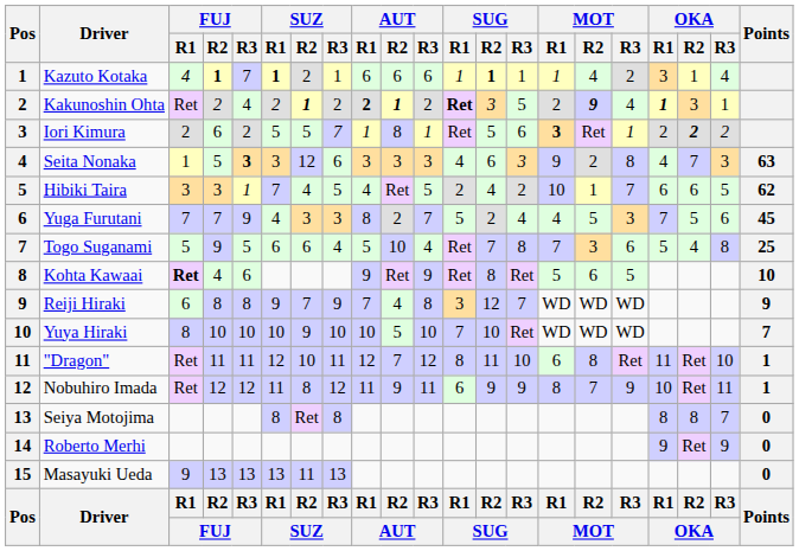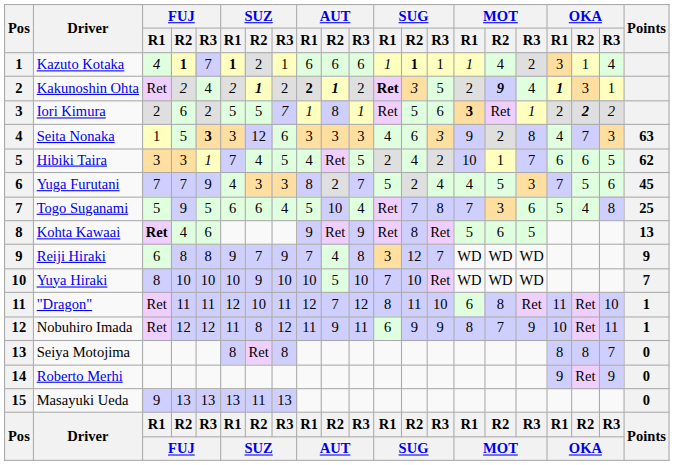Kohta Kawaai | Points: 10 -> 13
